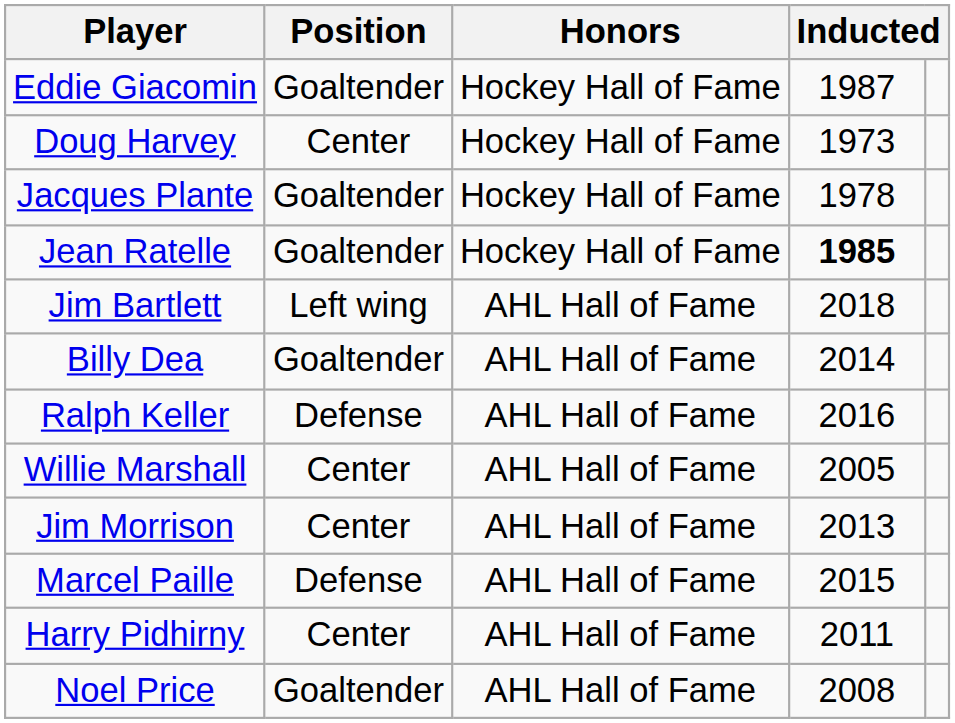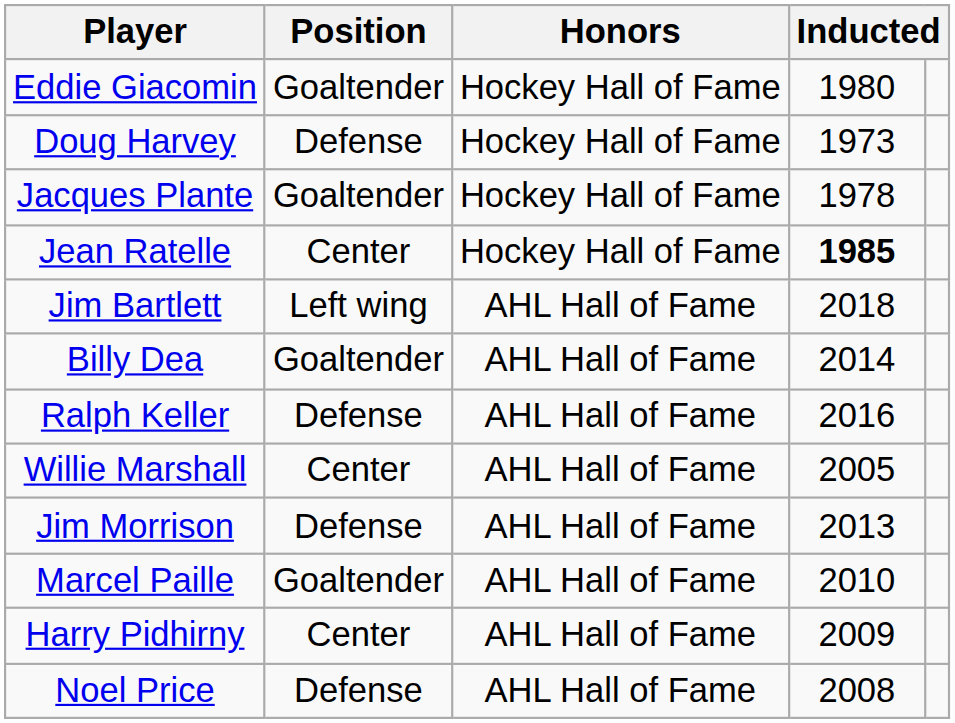Eddie Giacomin | column 4: 1987 -> 1980
Doug Harvey | Position: Center -> Defense
Jean Ratelle | Position: Goaltender -> Center
Jim Morrison | Position: Center -> Defense
Marcel Paille | Position: Defense -> Goaltender
Marcel Paille | column 4: 2015 -> 2010
Harry Pidhirny | column 4: 2011 -> 2009
Noel Price | Position: Goaltender -> Defense
